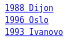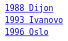rows swapped: 1993 Ivanovo <-> 1996 Oslo
